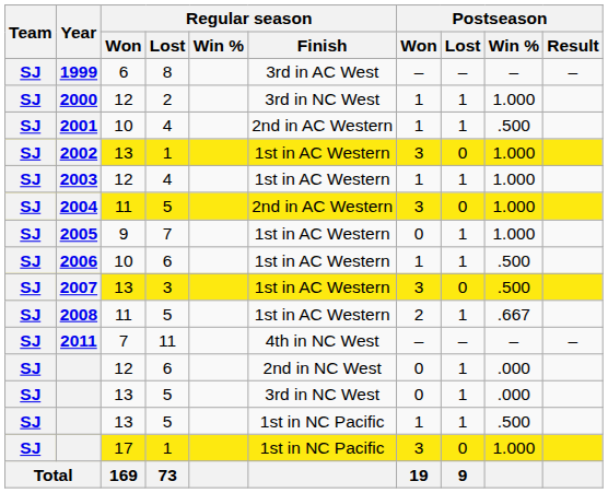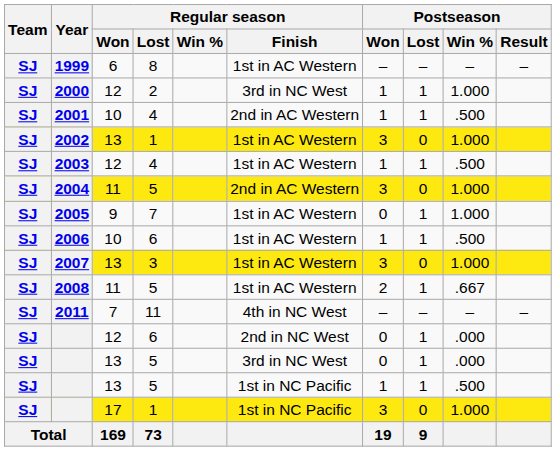1999 | Regular season / Finish: 3rd in AC West -> 1st in AC Western
2003 | Postseason / Win %: 1.000 -> .500
2007 | Postseason / Win %: .500 -> 1.000
